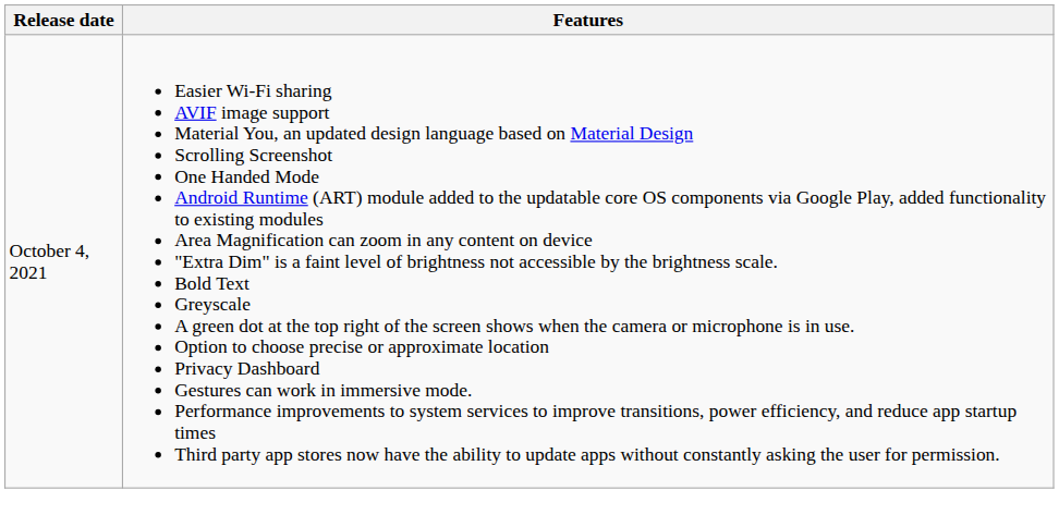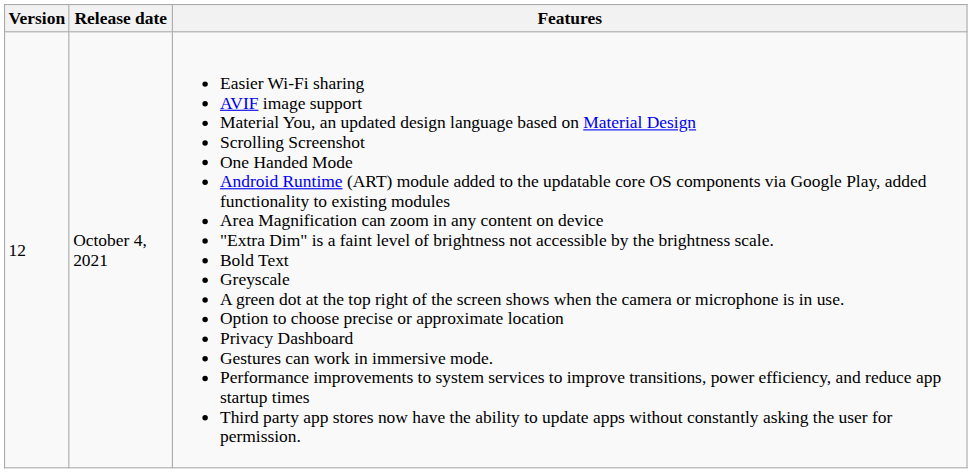+ column: Version | 12
